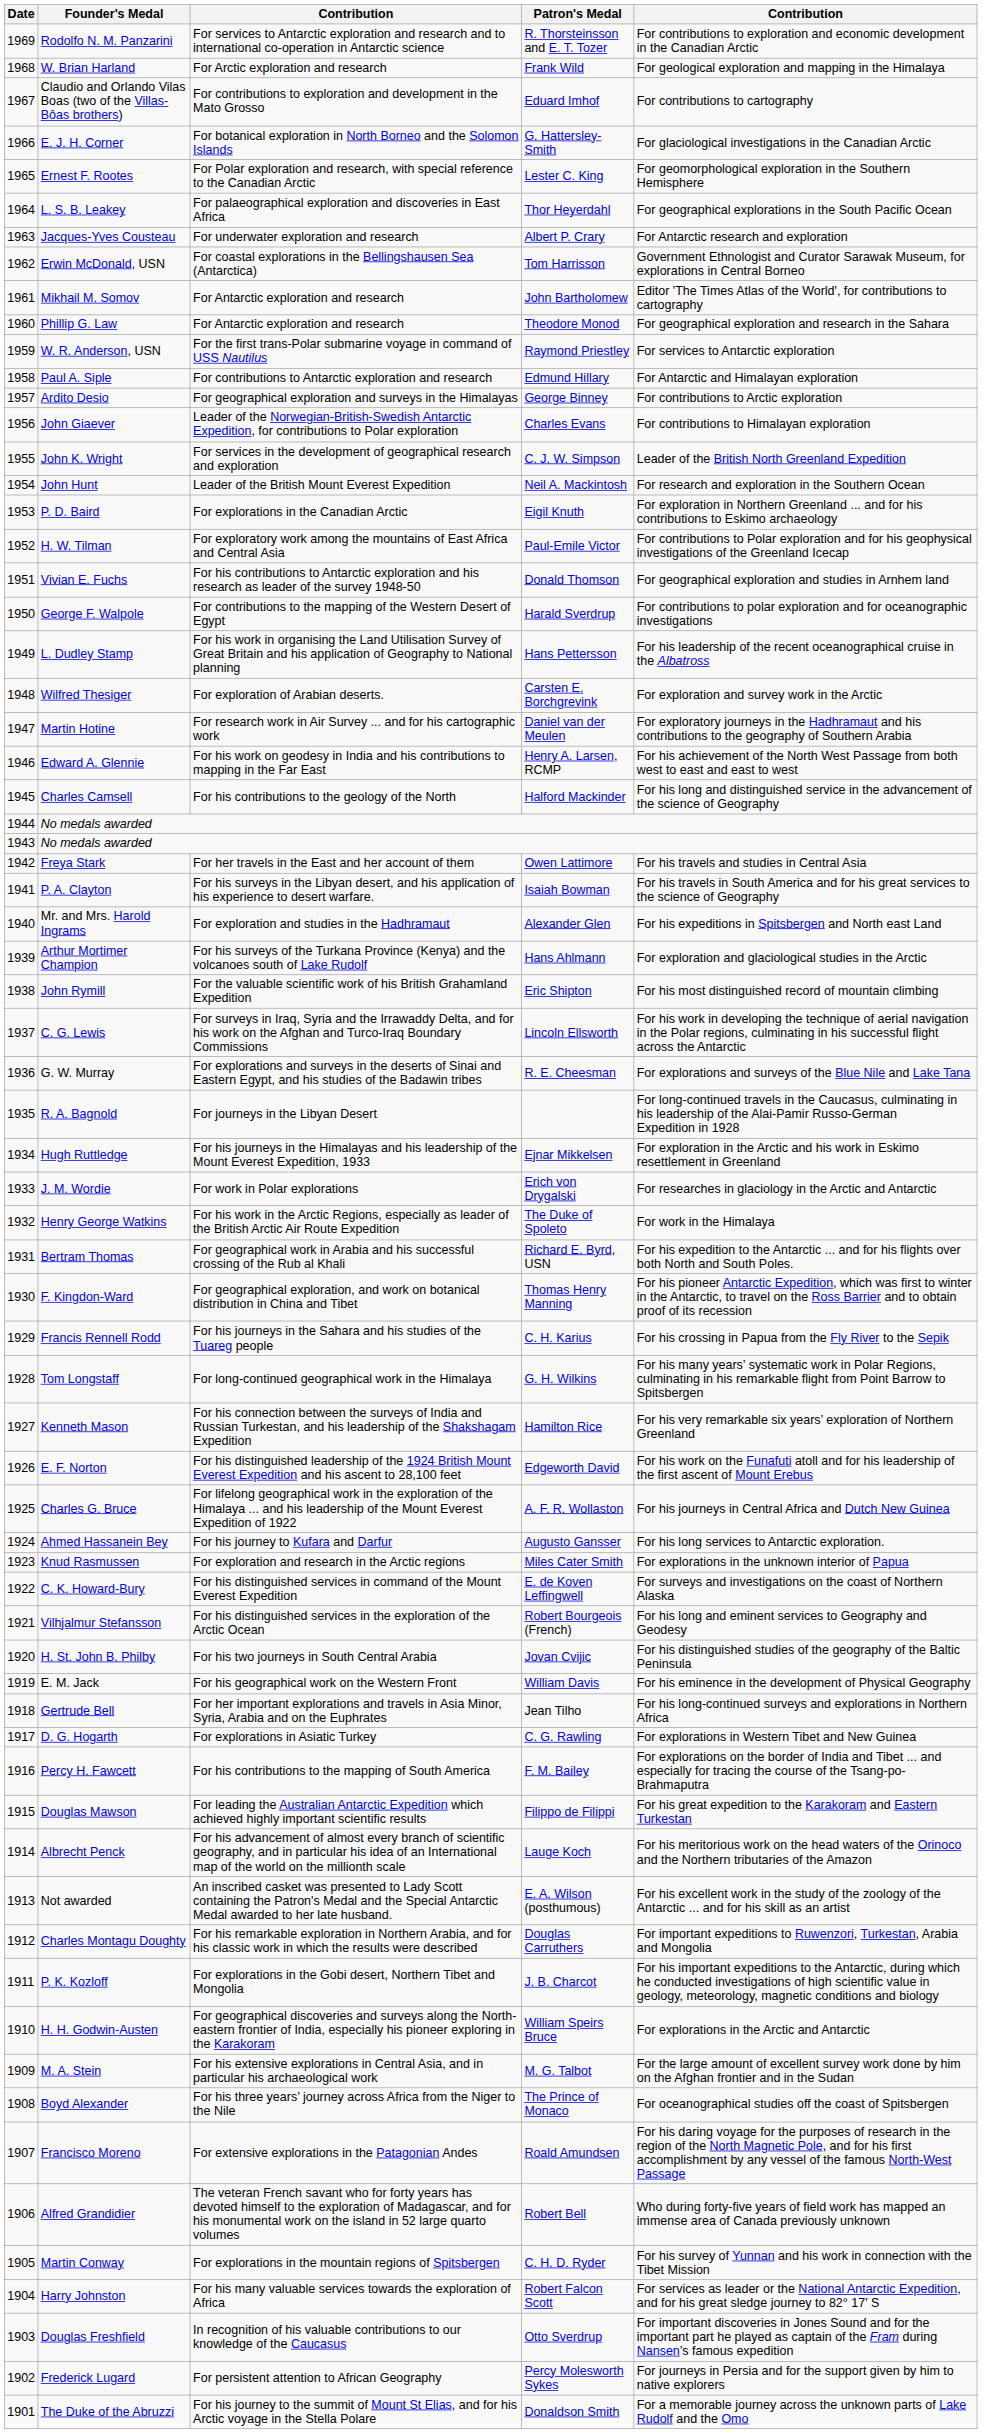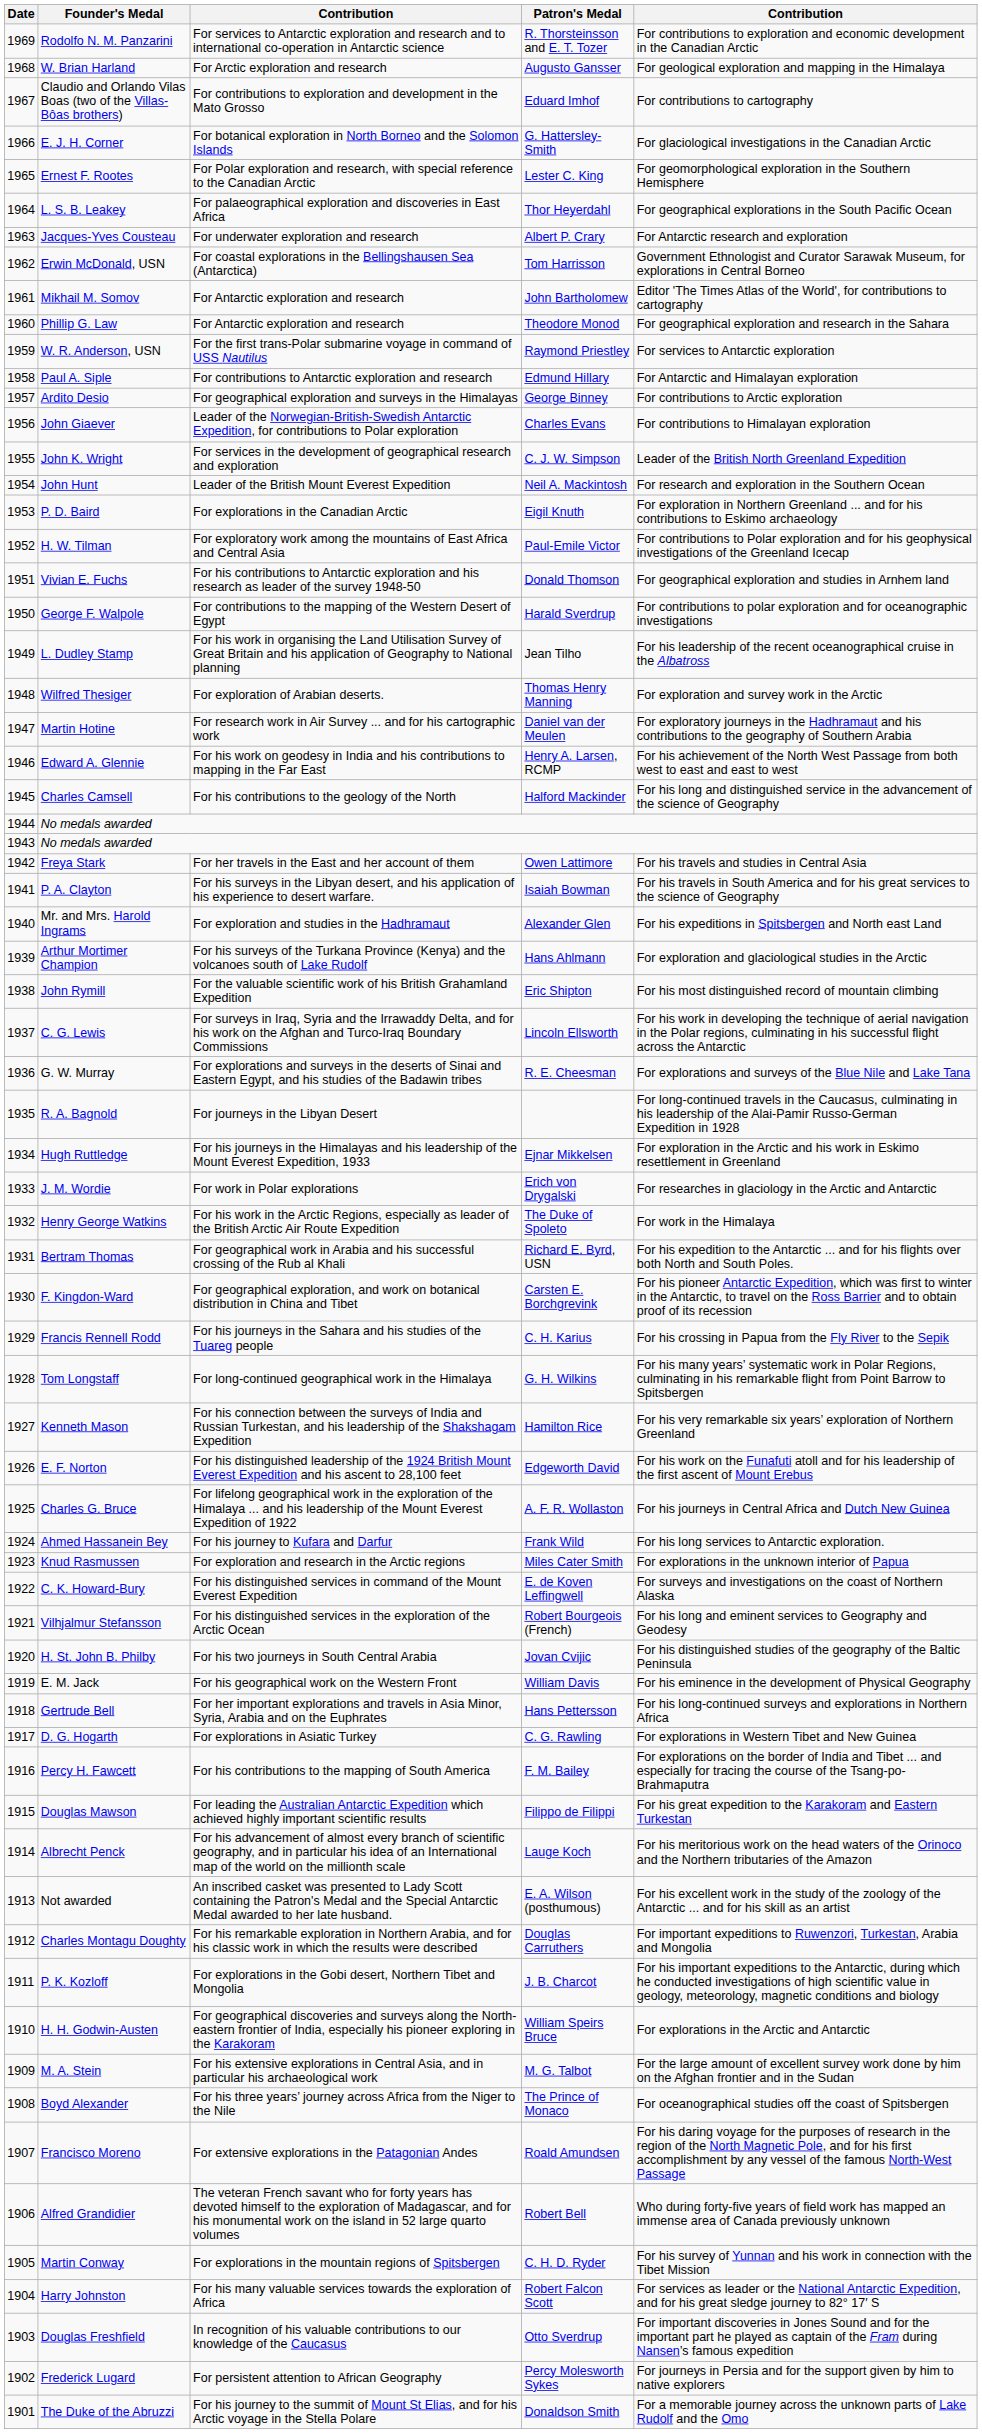W. Brian Harland | Patron's Medal: Frank Wild -> Augusto Gansser
L. Dudley Stamp | Patron's Medal: Hans Pettersson -> Jean Tilho
Wilfred Thesiger | Patron's Medal: Carsten E. Borchgrevink -> Thomas Henry Manning
F. Kingdon-Ward | Patron's Medal: Thomas Henry Manning -> Carsten E. Borchgrevink
Ahmed Hassanein Bey | Patron's Medal: Augusto Gansser -> Frank Wild
Gertrude Bell | Patron's Medal: Jean Tilho -> Hans Pettersson
